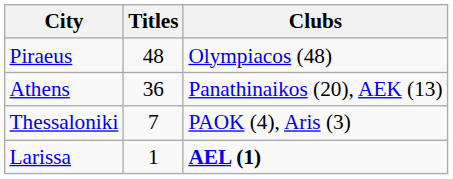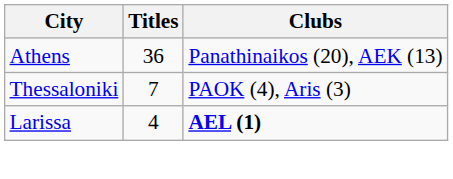- row: Piraeus | 48 | Olympiacos (48)
Larissa | Titles: 1 -> 4
